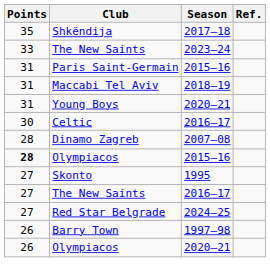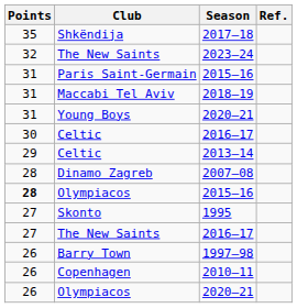The New Saints / 2023–24 | Points: 33 -> 32
+ row: 29 | Celtic | 2013–14
- row: 27 | Red Star Belgrade | 2024–25
+ row: 26 | Copenhagen | 2010–11
